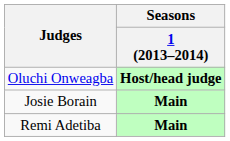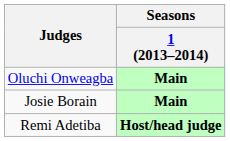Oluchi Onweagba | Seasons / 1 (2013–2014): Host/head judge -> Main
Remi Adetiba | Seasons / 1 (2013–2014): Main -> Host/head judge
